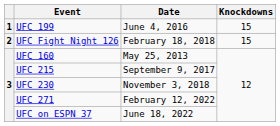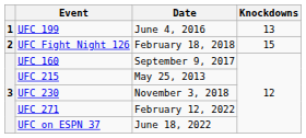UFC 199 | Knockdowns: 15 -> 13
UFC 160 | Date: May 25, 2013 -> September 9, 2017
UFC 215 | Date: September 9, 2017 -> May 25, 2013
